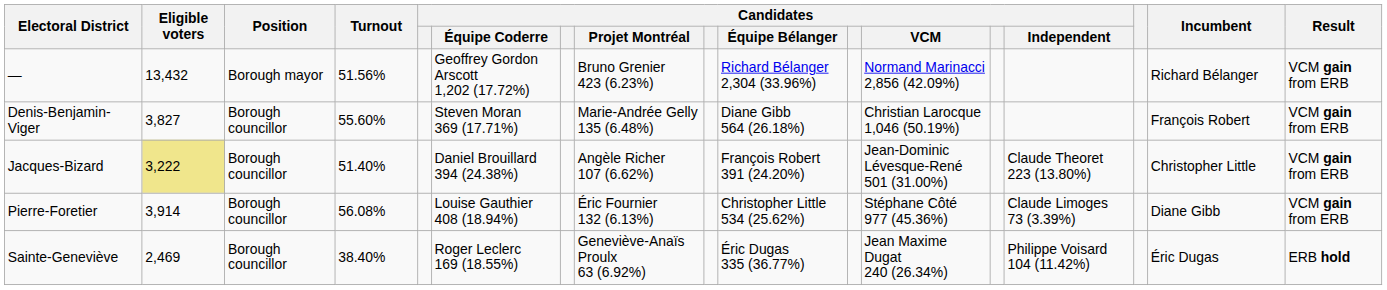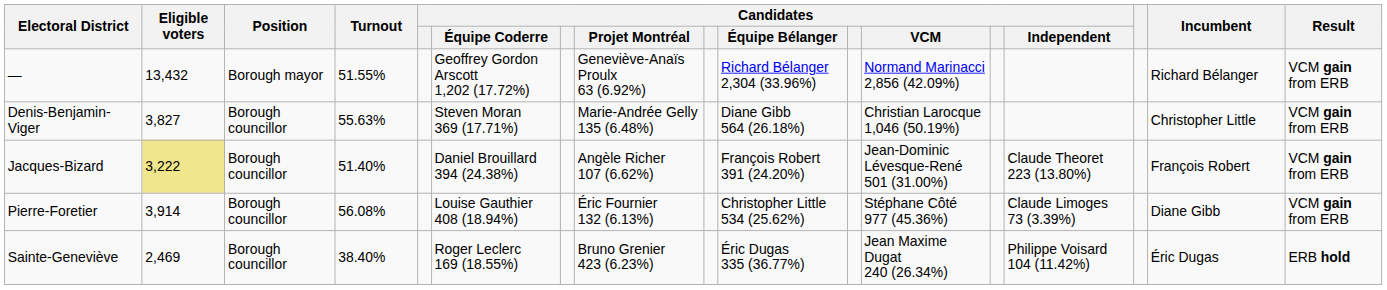— | Turnout: 51.56% -> 51.55%
— | Candidates / Projet Montréal: Bruno Grenier 423 (6.23%) -> Geneviève-Anaïs Proulx 63 (6.92%)
Denis-Benjamin-Viger | Turnout: 55.60% -> 55.63%
Denis-Benjamin-Viger | Incumbent: François Robert -> Christopher Little
Jacques-Bizard | Incumbent: Christopher Little -> François Robert
Sainte-Geneviève | Candidates / Projet Montréal: Geneviève-Anaïs Proulx 63 (6.92%) -> Bruno Grenier 423 (6.23%)
